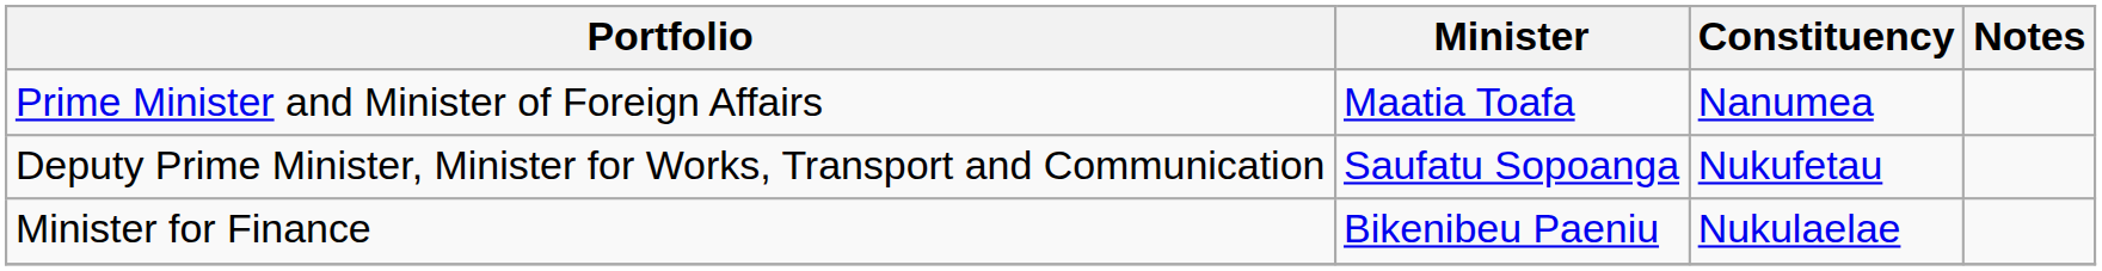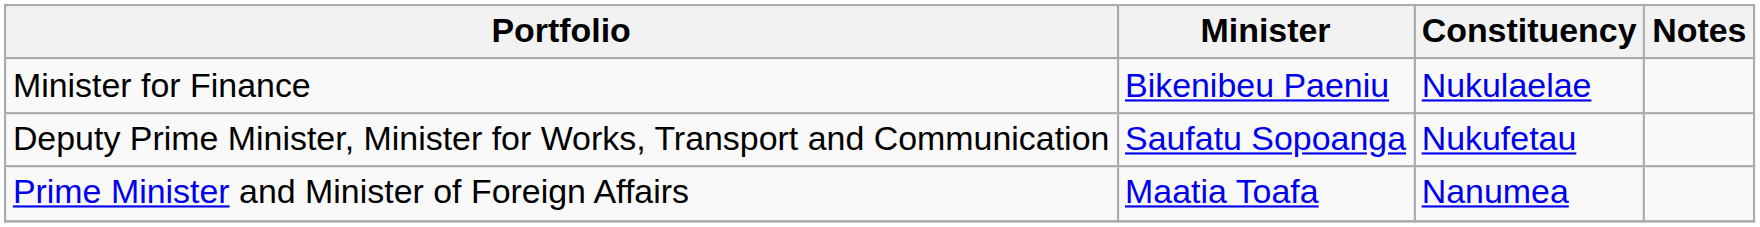rows swapped: Prime Minister and Minister of Foreign Affairs <-> Minister for Finance
